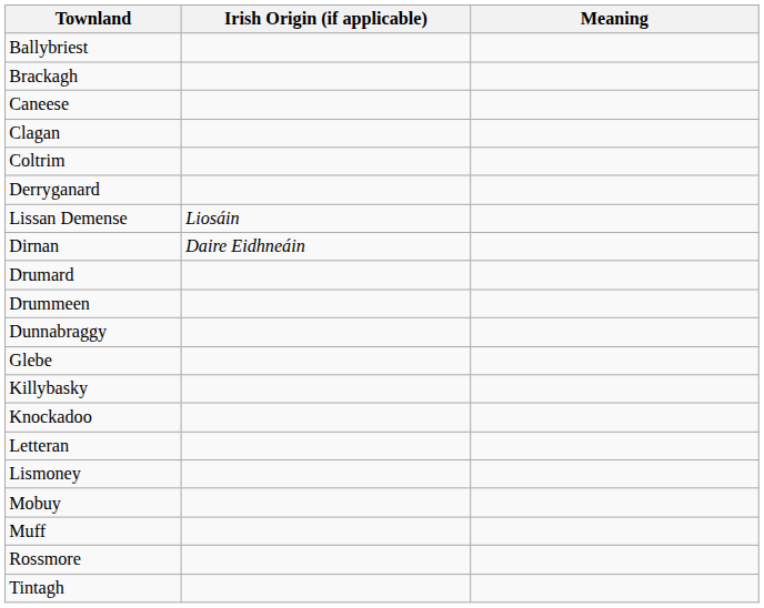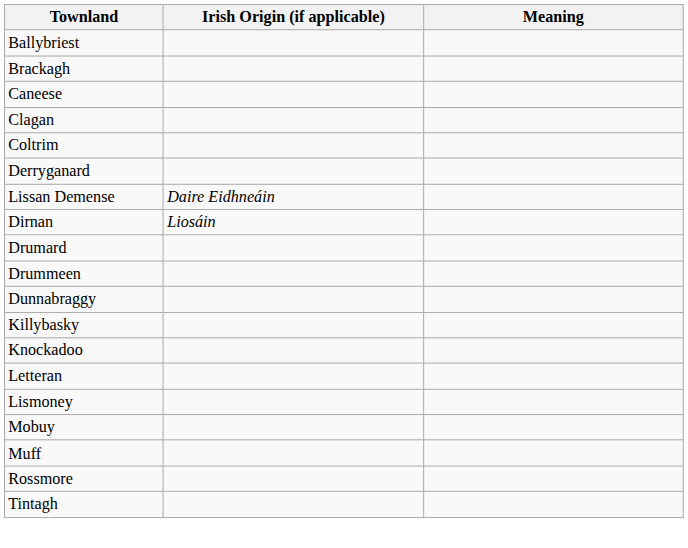Lissan Demense | Irish Origin (if applicable): Liosáin -> Daire Eidhneáin
Dirnan | Irish Origin (if applicable): Daire Eidhneáin -> Liosáin
- row: Glebe
